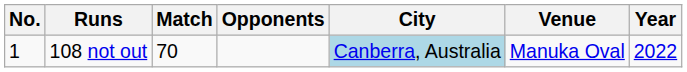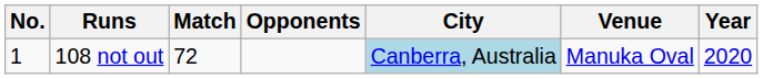108 not out | Match: 70 -> 72
108 not out | Year: 2022 -> 2020
